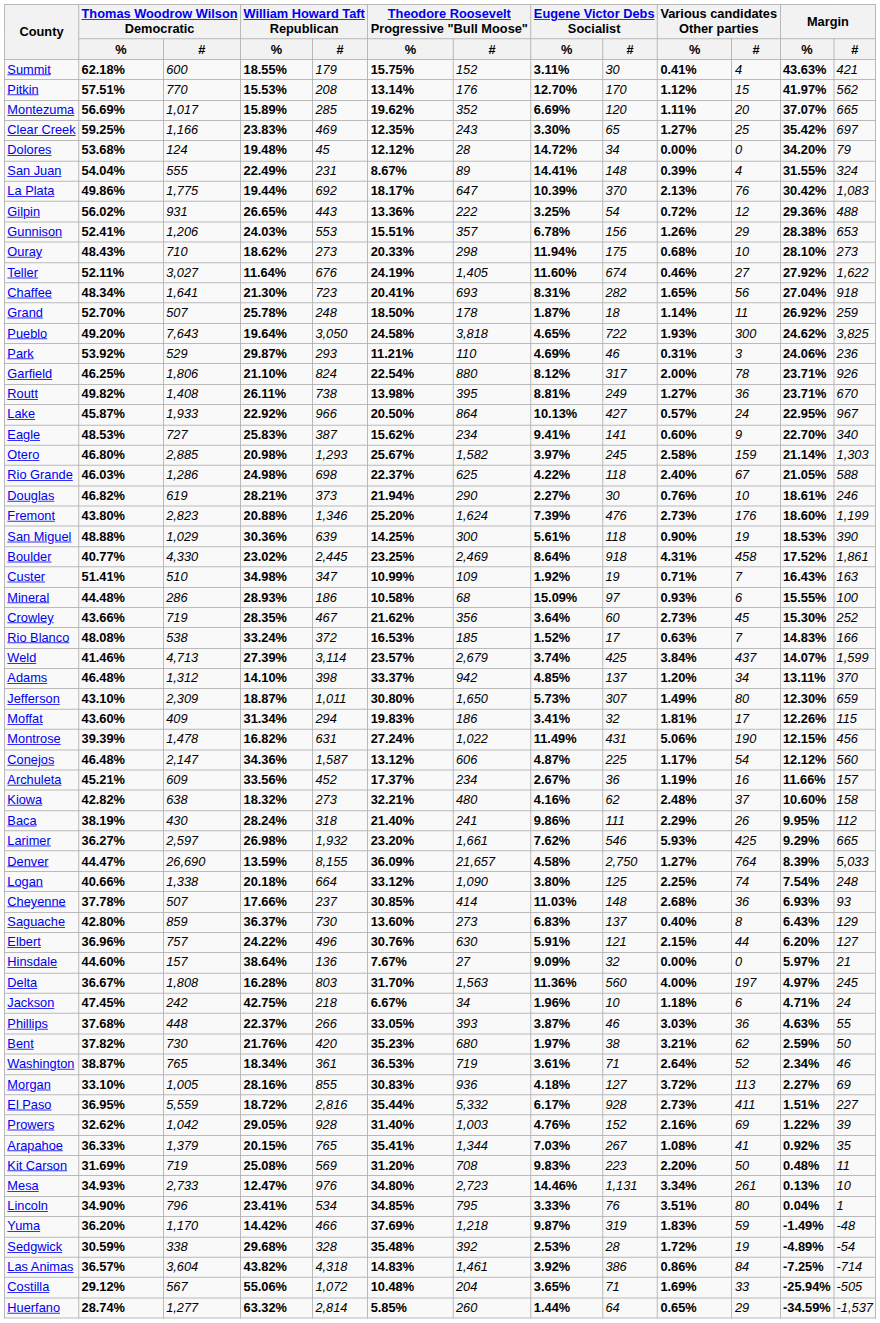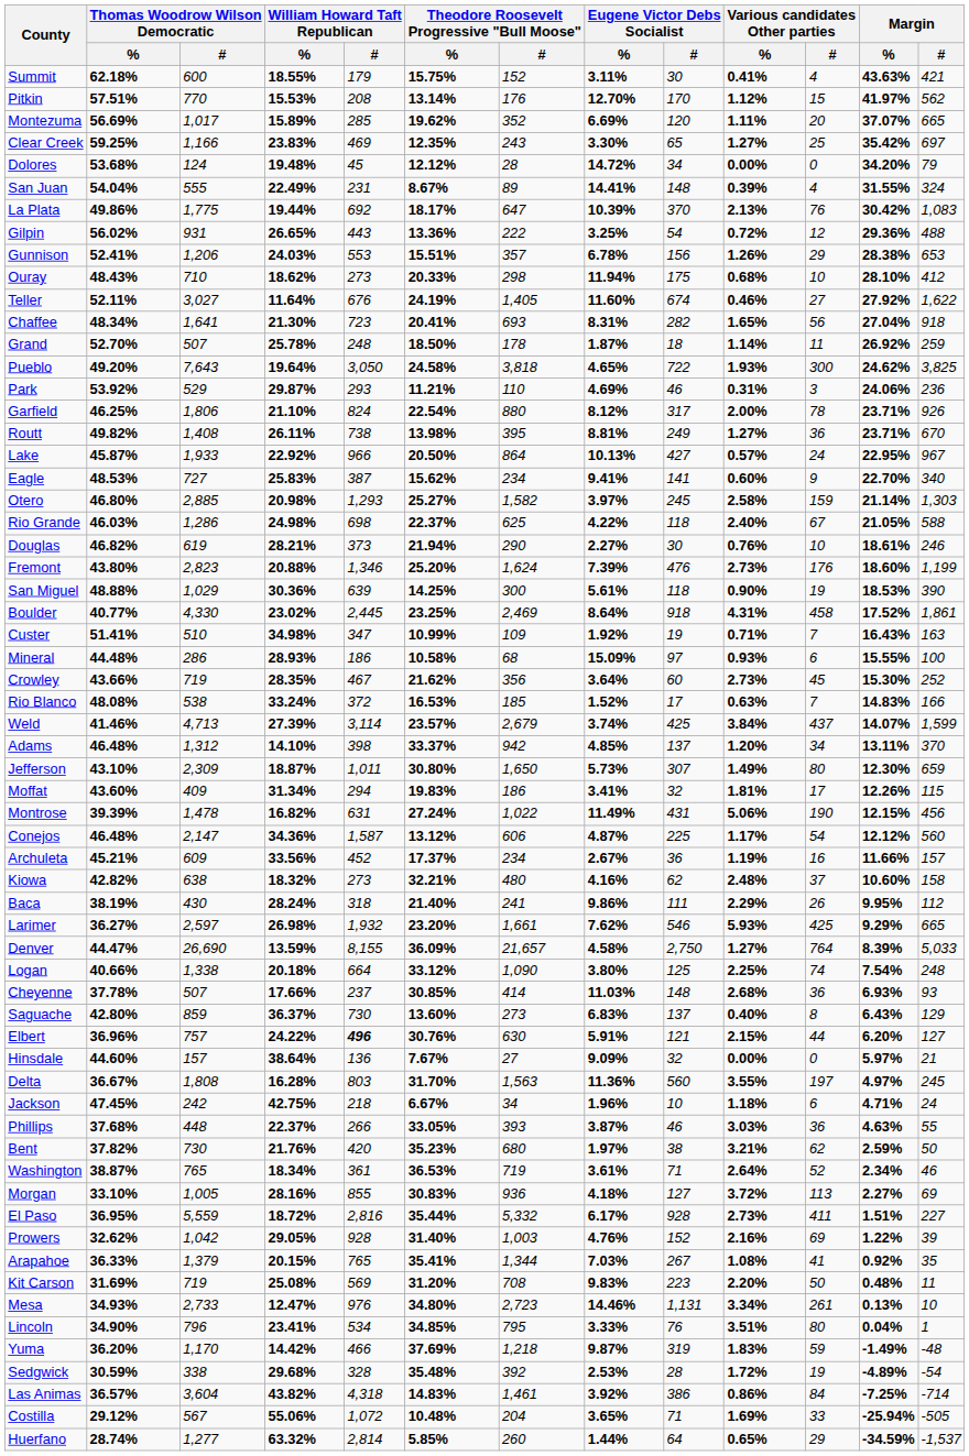Ouray | Margin / #: 273 -> 412
Otero | Theodore Roosevelt Progressive "Bull Moose" / %: 25.67% -> 25.27%
Elbert | William Howard Taft Republican / #: normal -> bold
Delta | Various candidates Other parties / %: 4.00% -> 3.55%
